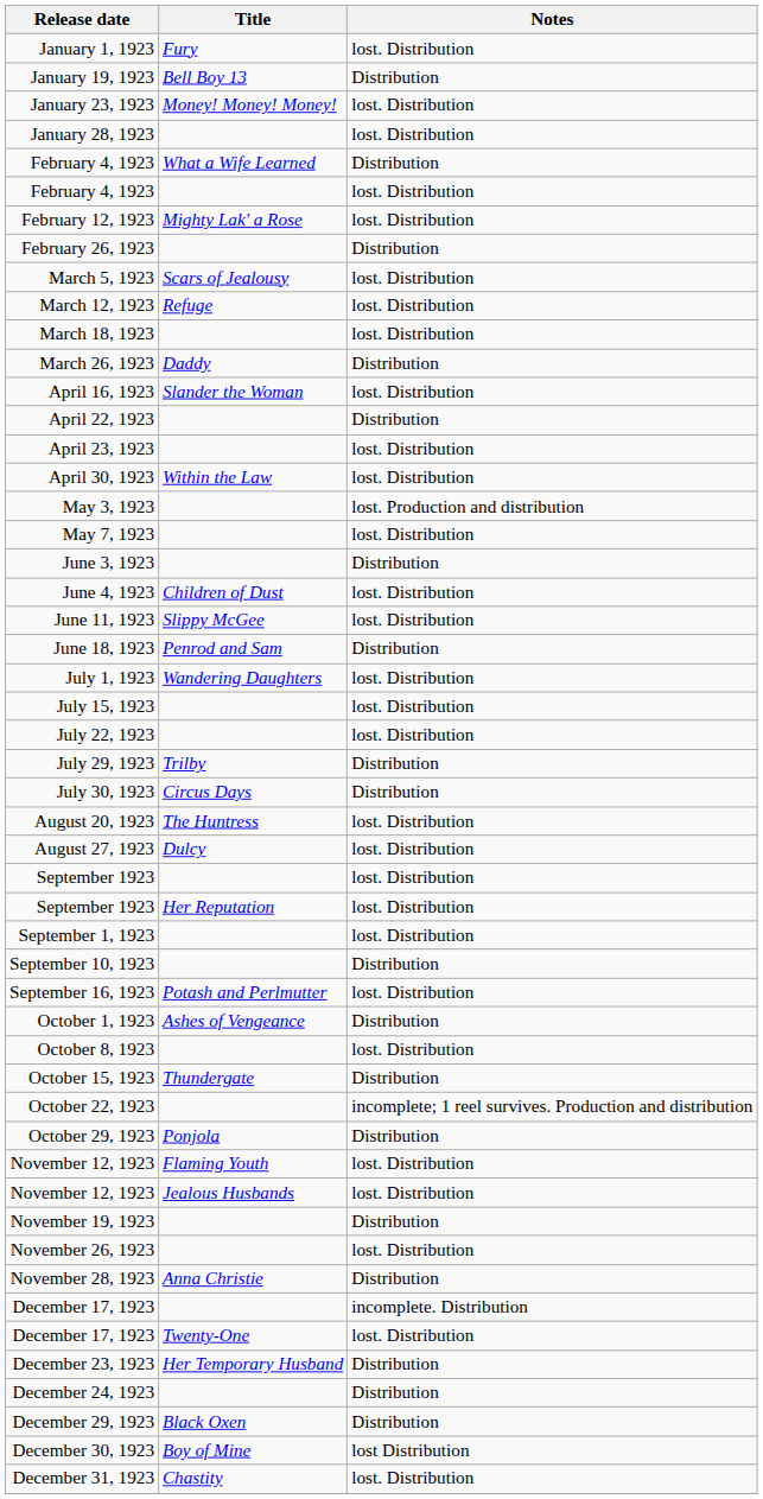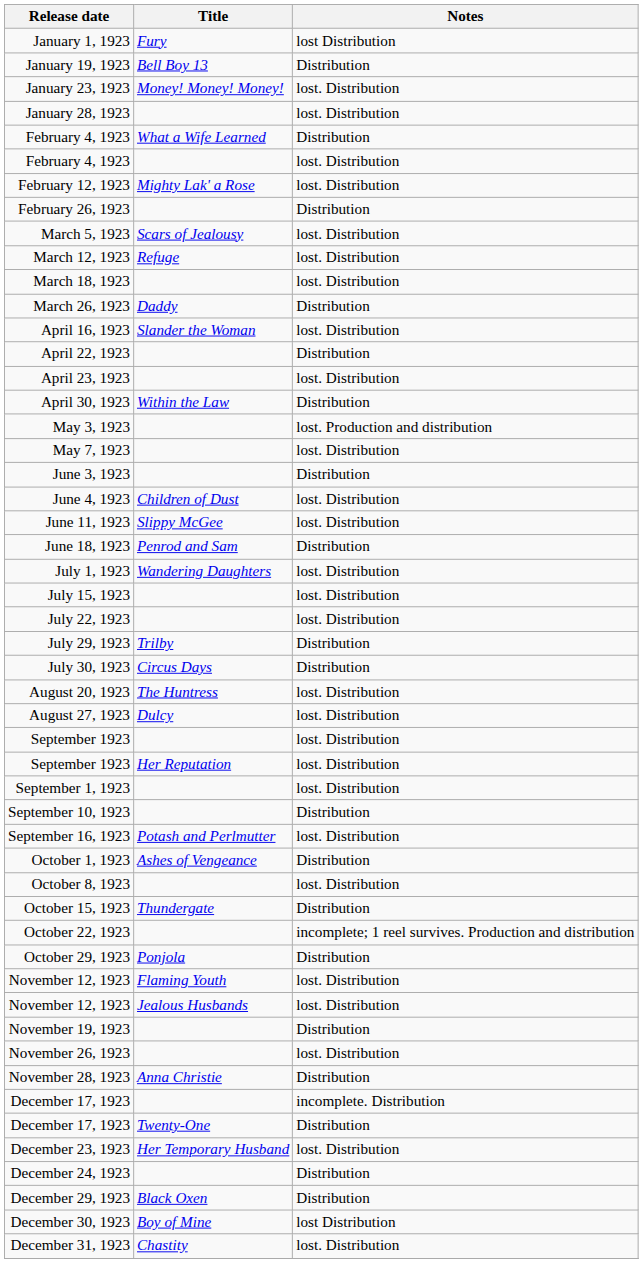January 1, 1923 | Notes: lost. Distribution -> lost Distribution
April 30, 1923 | Notes: lost. Distribution -> Distribution
December 17, 1923 / Twenty-One | Notes: lost. Distribution -> Distribution
December 23, 1923 | Notes: Distribution -> lost. Distribution
